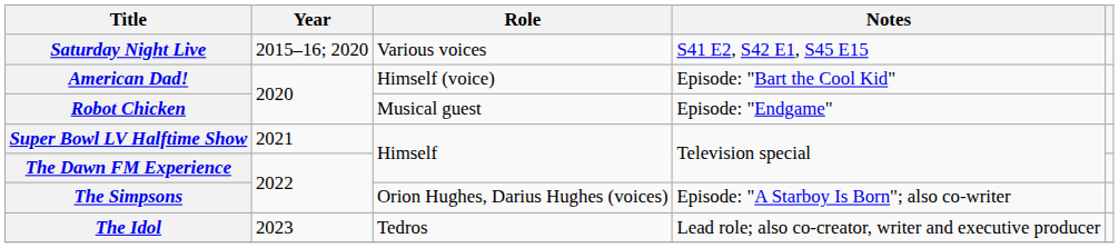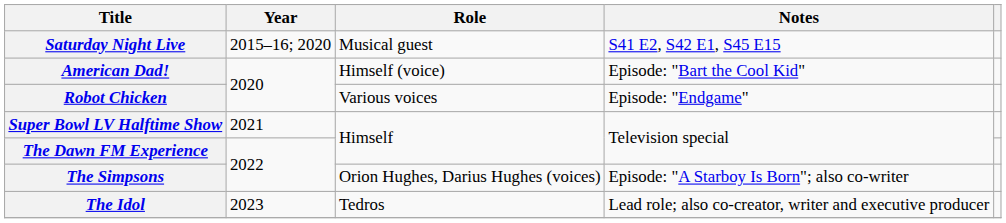Saturday Night Live | Role: Various voices -> Musical guest
Robot Chicken | Role: Musical guest -> Various voices
